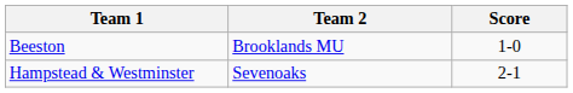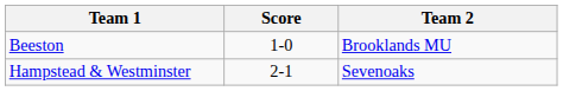columns swapped: Team 2 <-> Score
